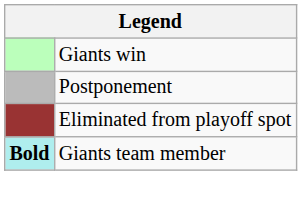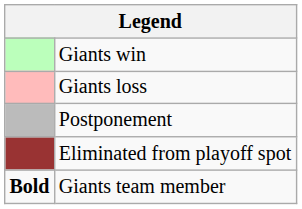+ row: Giants loss
Giants team member | column 1: paleturquoise background -> no background
